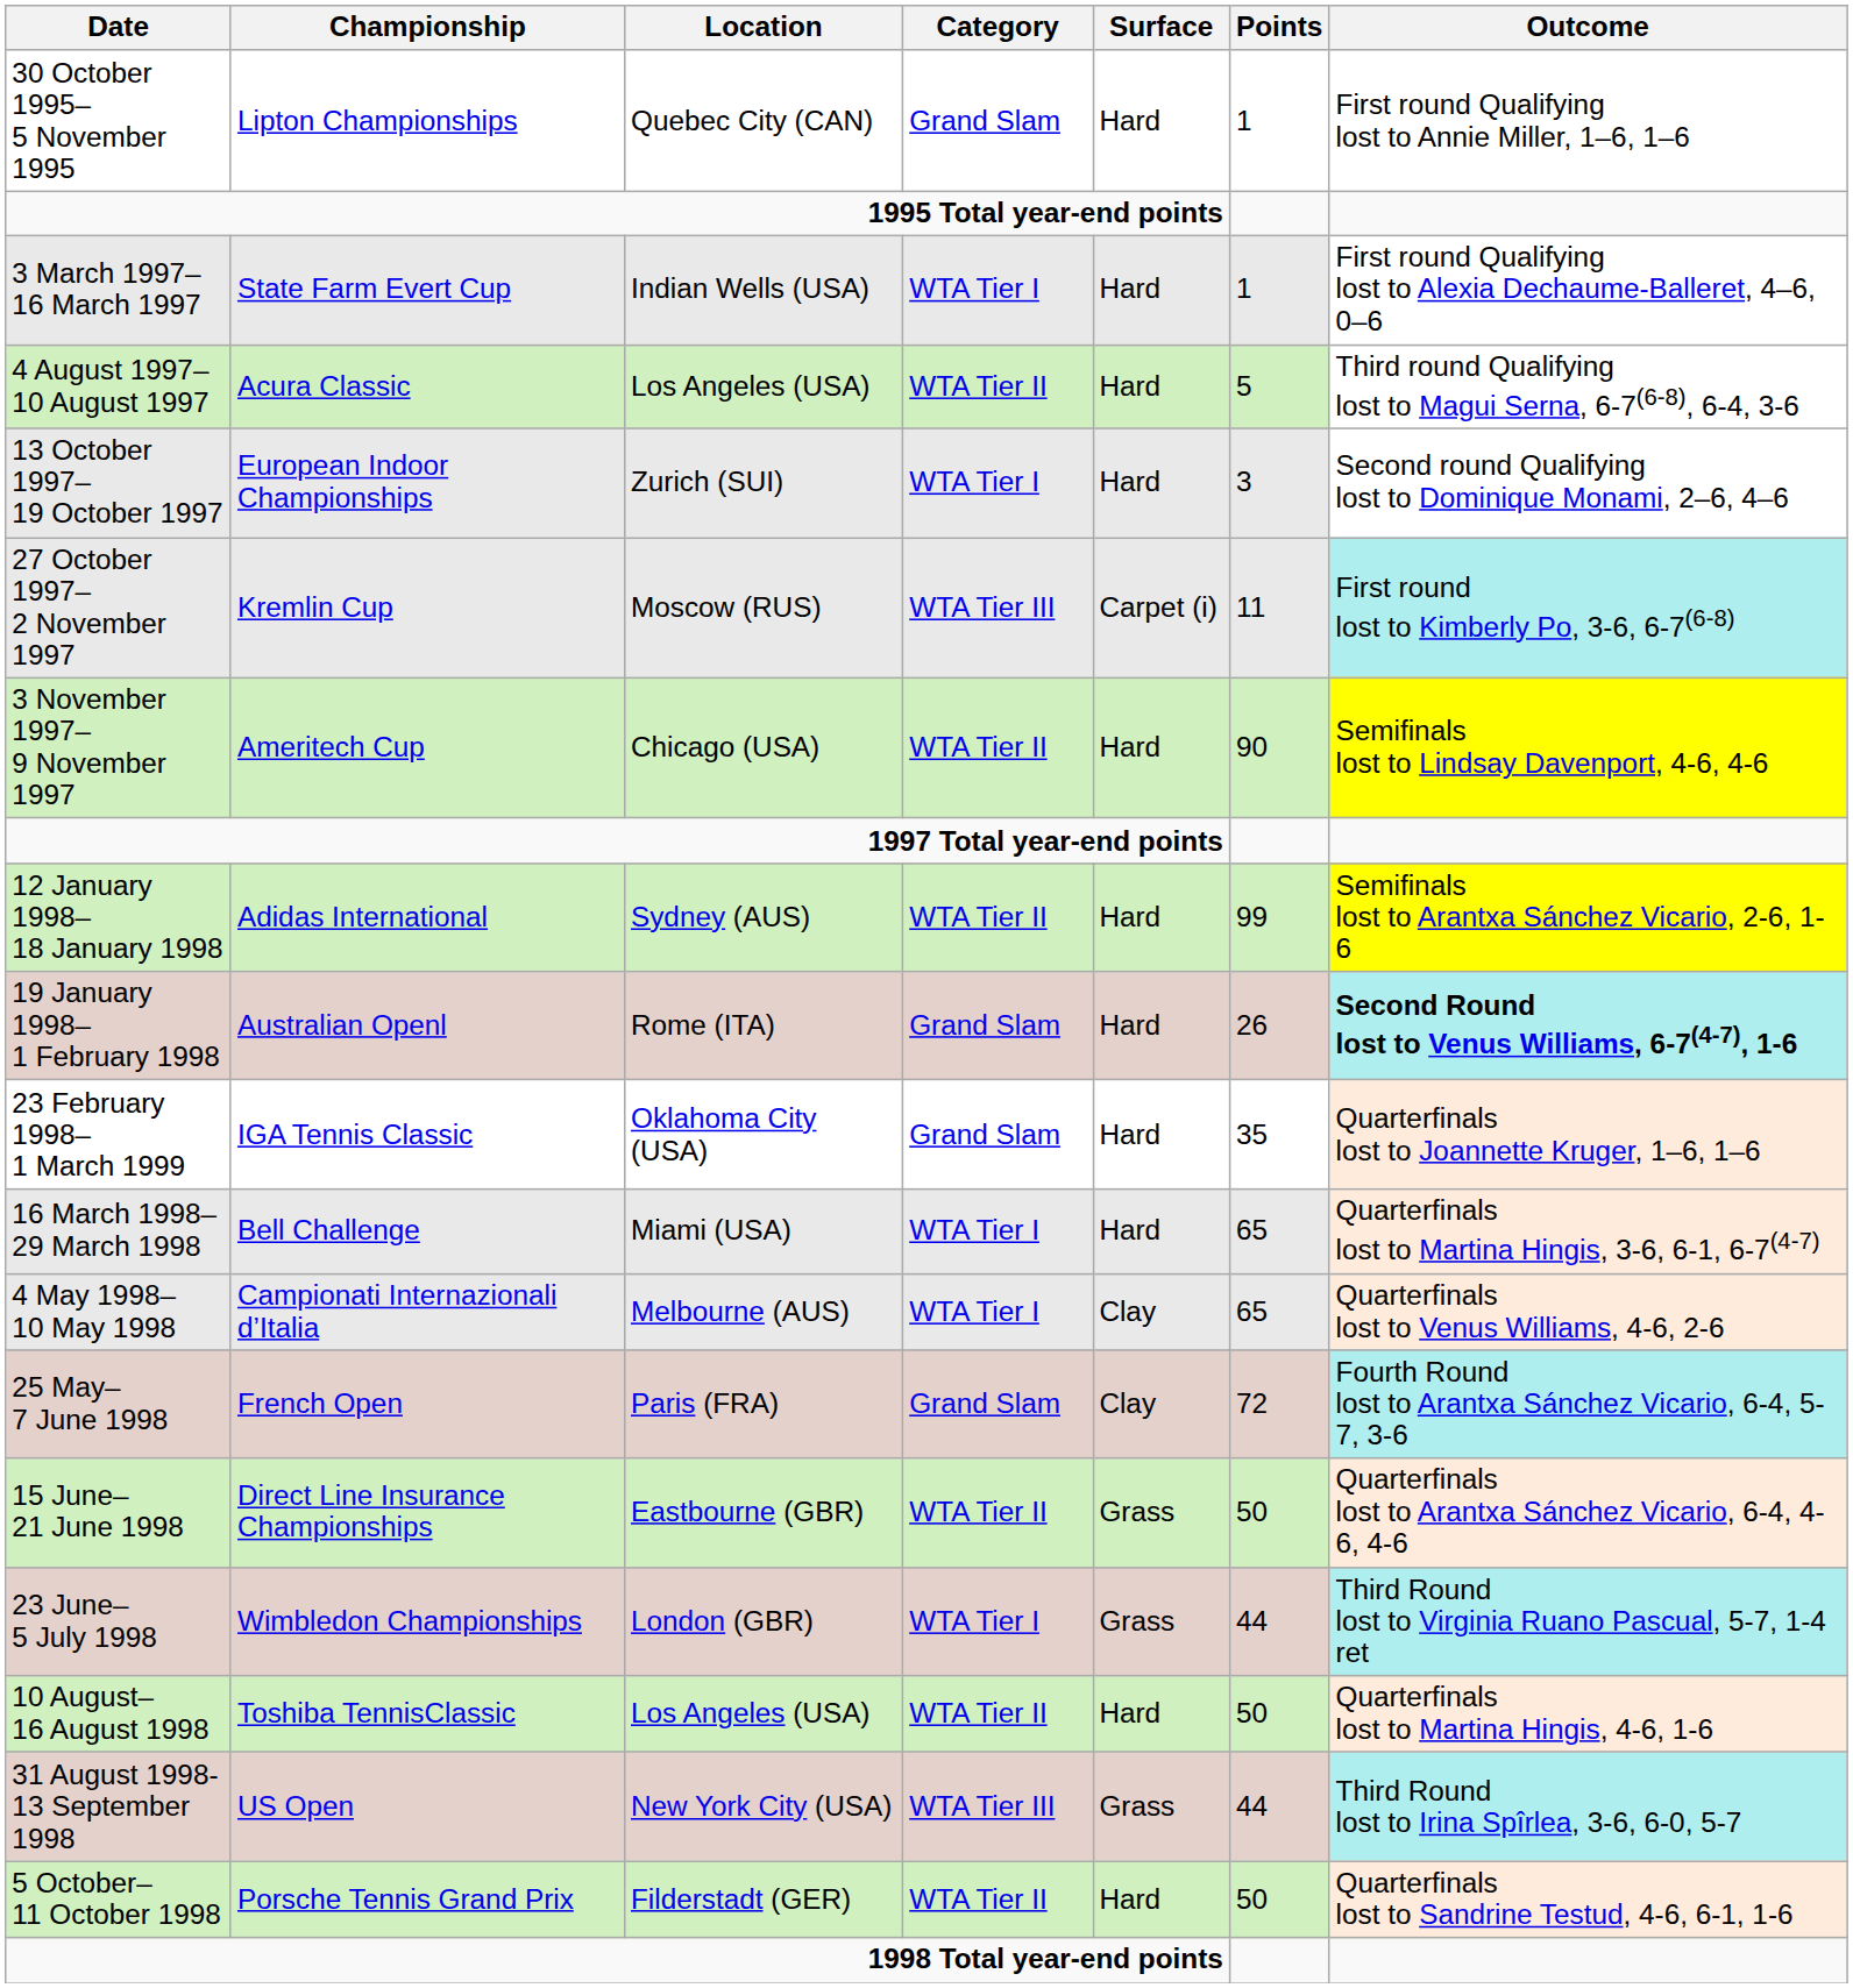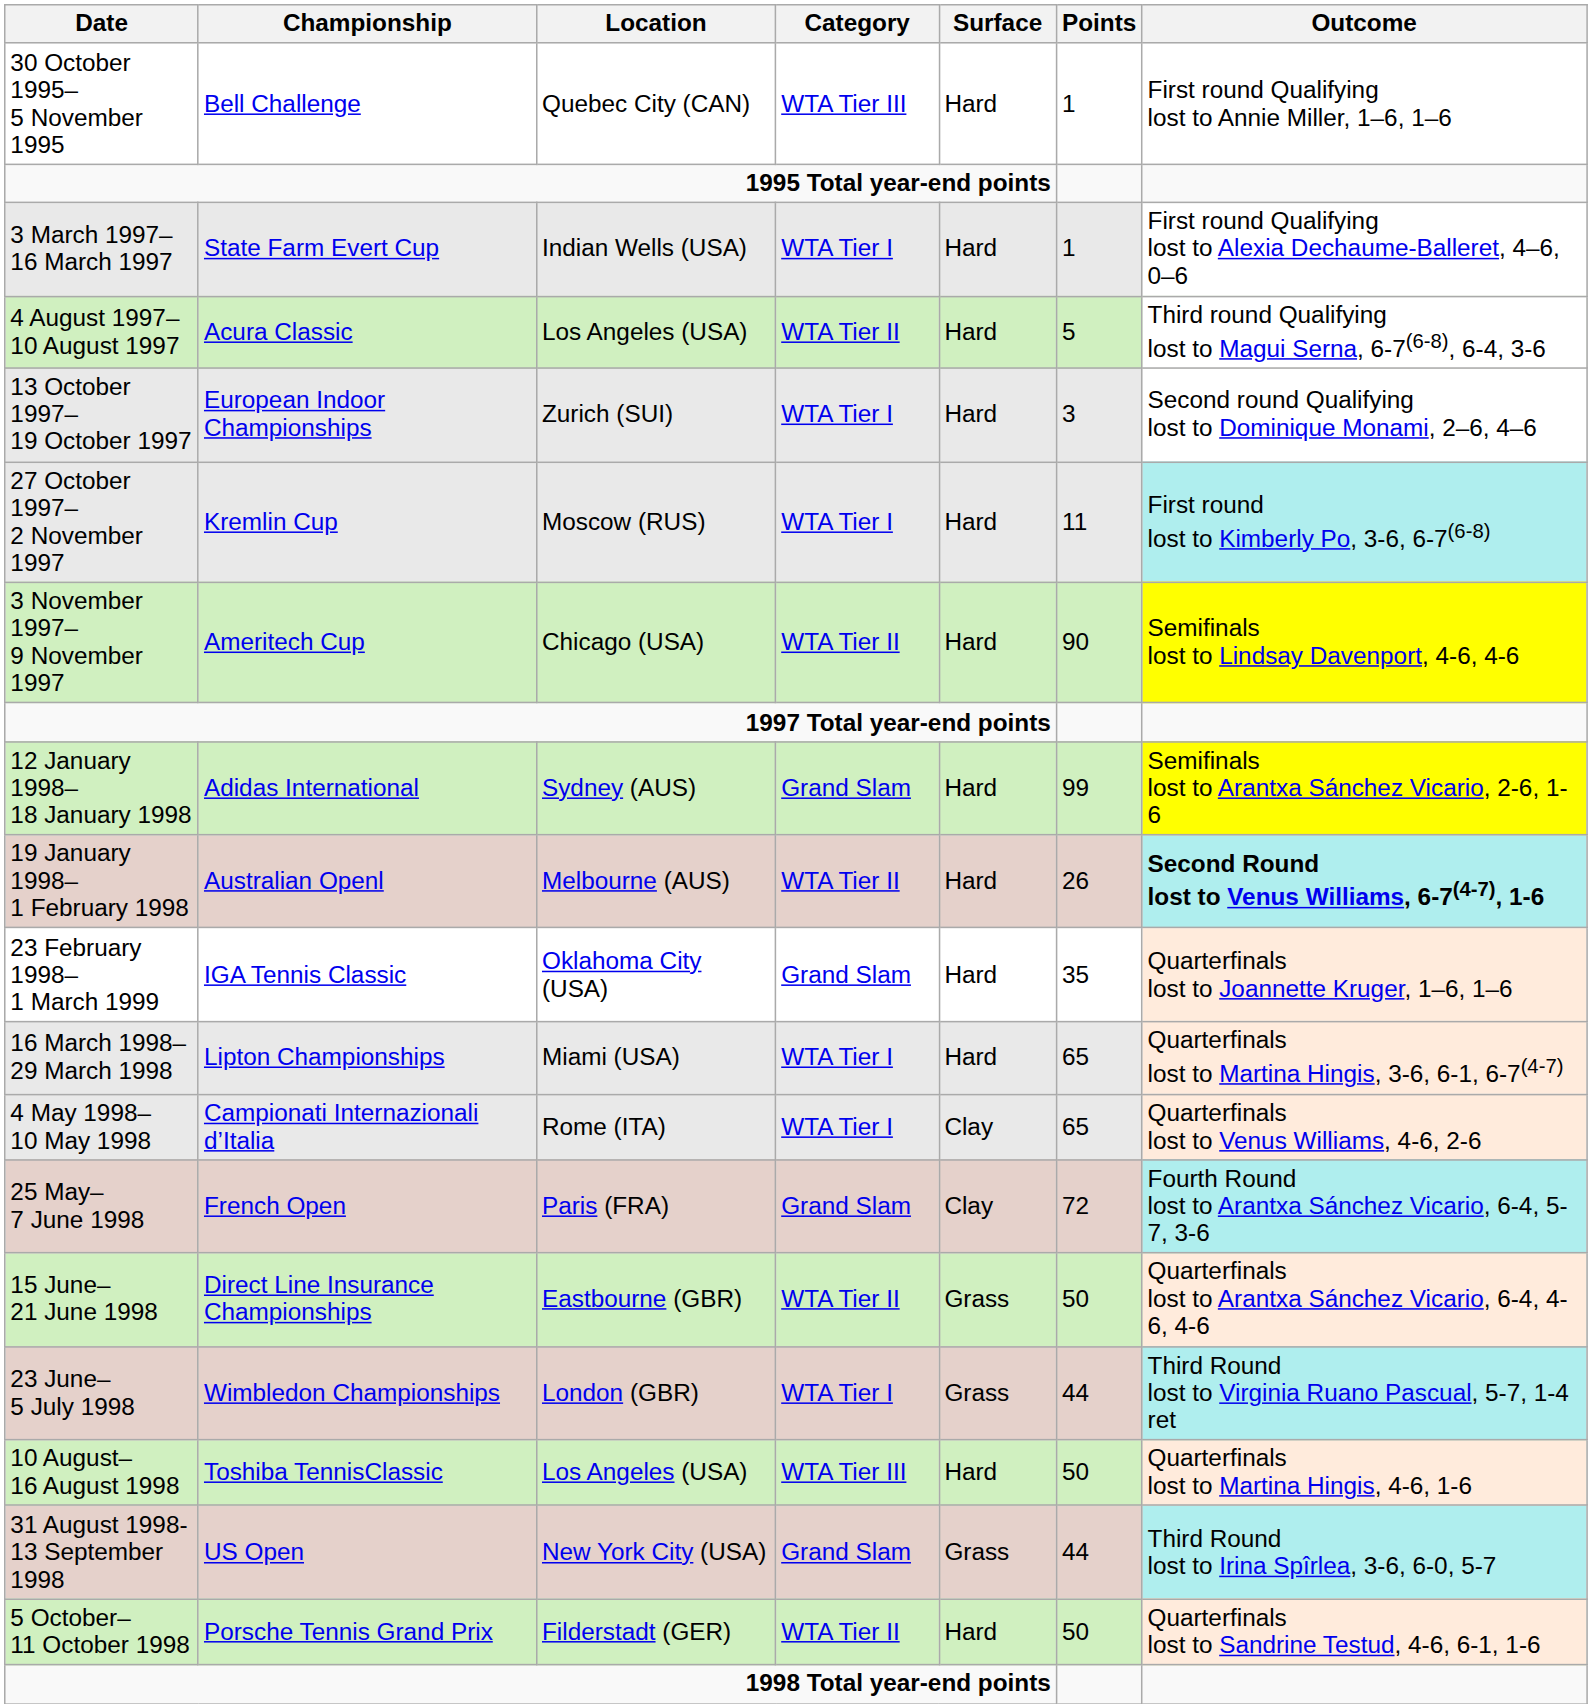30 October 1995– 5 November 1995 | Championship: Lipton Championships -> Bell Challenge
30 October 1995– 5 November 1995 | Category: Grand Slam -> WTA Tier III
27 October 1997– 2 November 1997 | Category: WTA Tier III -> WTA Tier I
27 October 1997– 2 November 1997 | Surface: Carpet (i) -> Hard
12 January 1998– 18 January 1998 | Category: WTA Tier II -> Grand Slam
19 January 1998– 1 February 1998 | Location: Rome (ITA) -> Melbourne (AUS)
19 January 1998– 1 February 1998 | Category: Grand Slam -> WTA Tier II
16 March 1998– 29 March 1998 | Championship: Bell Challenge -> Lipton Championships
4 May 1998– 10 May 1998 | Location: Melbourne (AUS) -> Rome (ITA)
10 August– 16 August 1998 | Category: WTA Tier II -> WTA Tier III
31 August 1998- 13 September 1998 | Category: WTA Tier III -> Grand Slam
